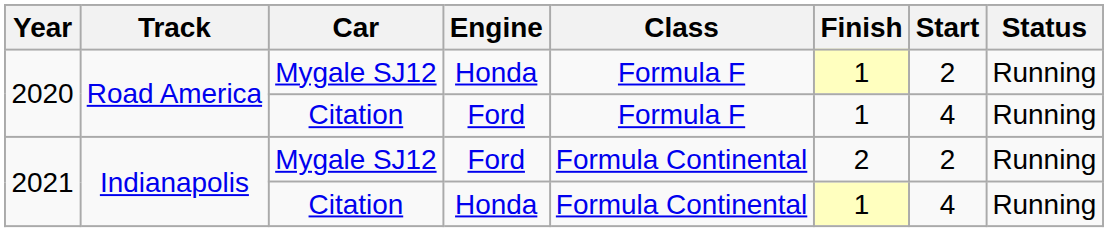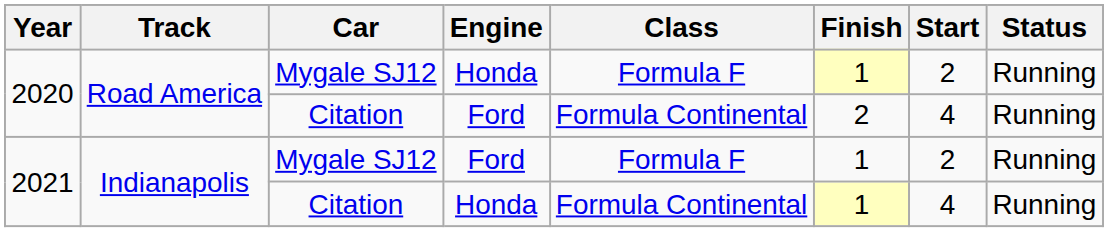2020 / Citation | Class: Formula F -> Formula Continental
2020 / Citation | Finish: 1 -> 2
2021 / Mygale SJ12 | Class: Formula Continental -> Formula F
2021 / Mygale SJ12 | Finish: 2 -> 1
